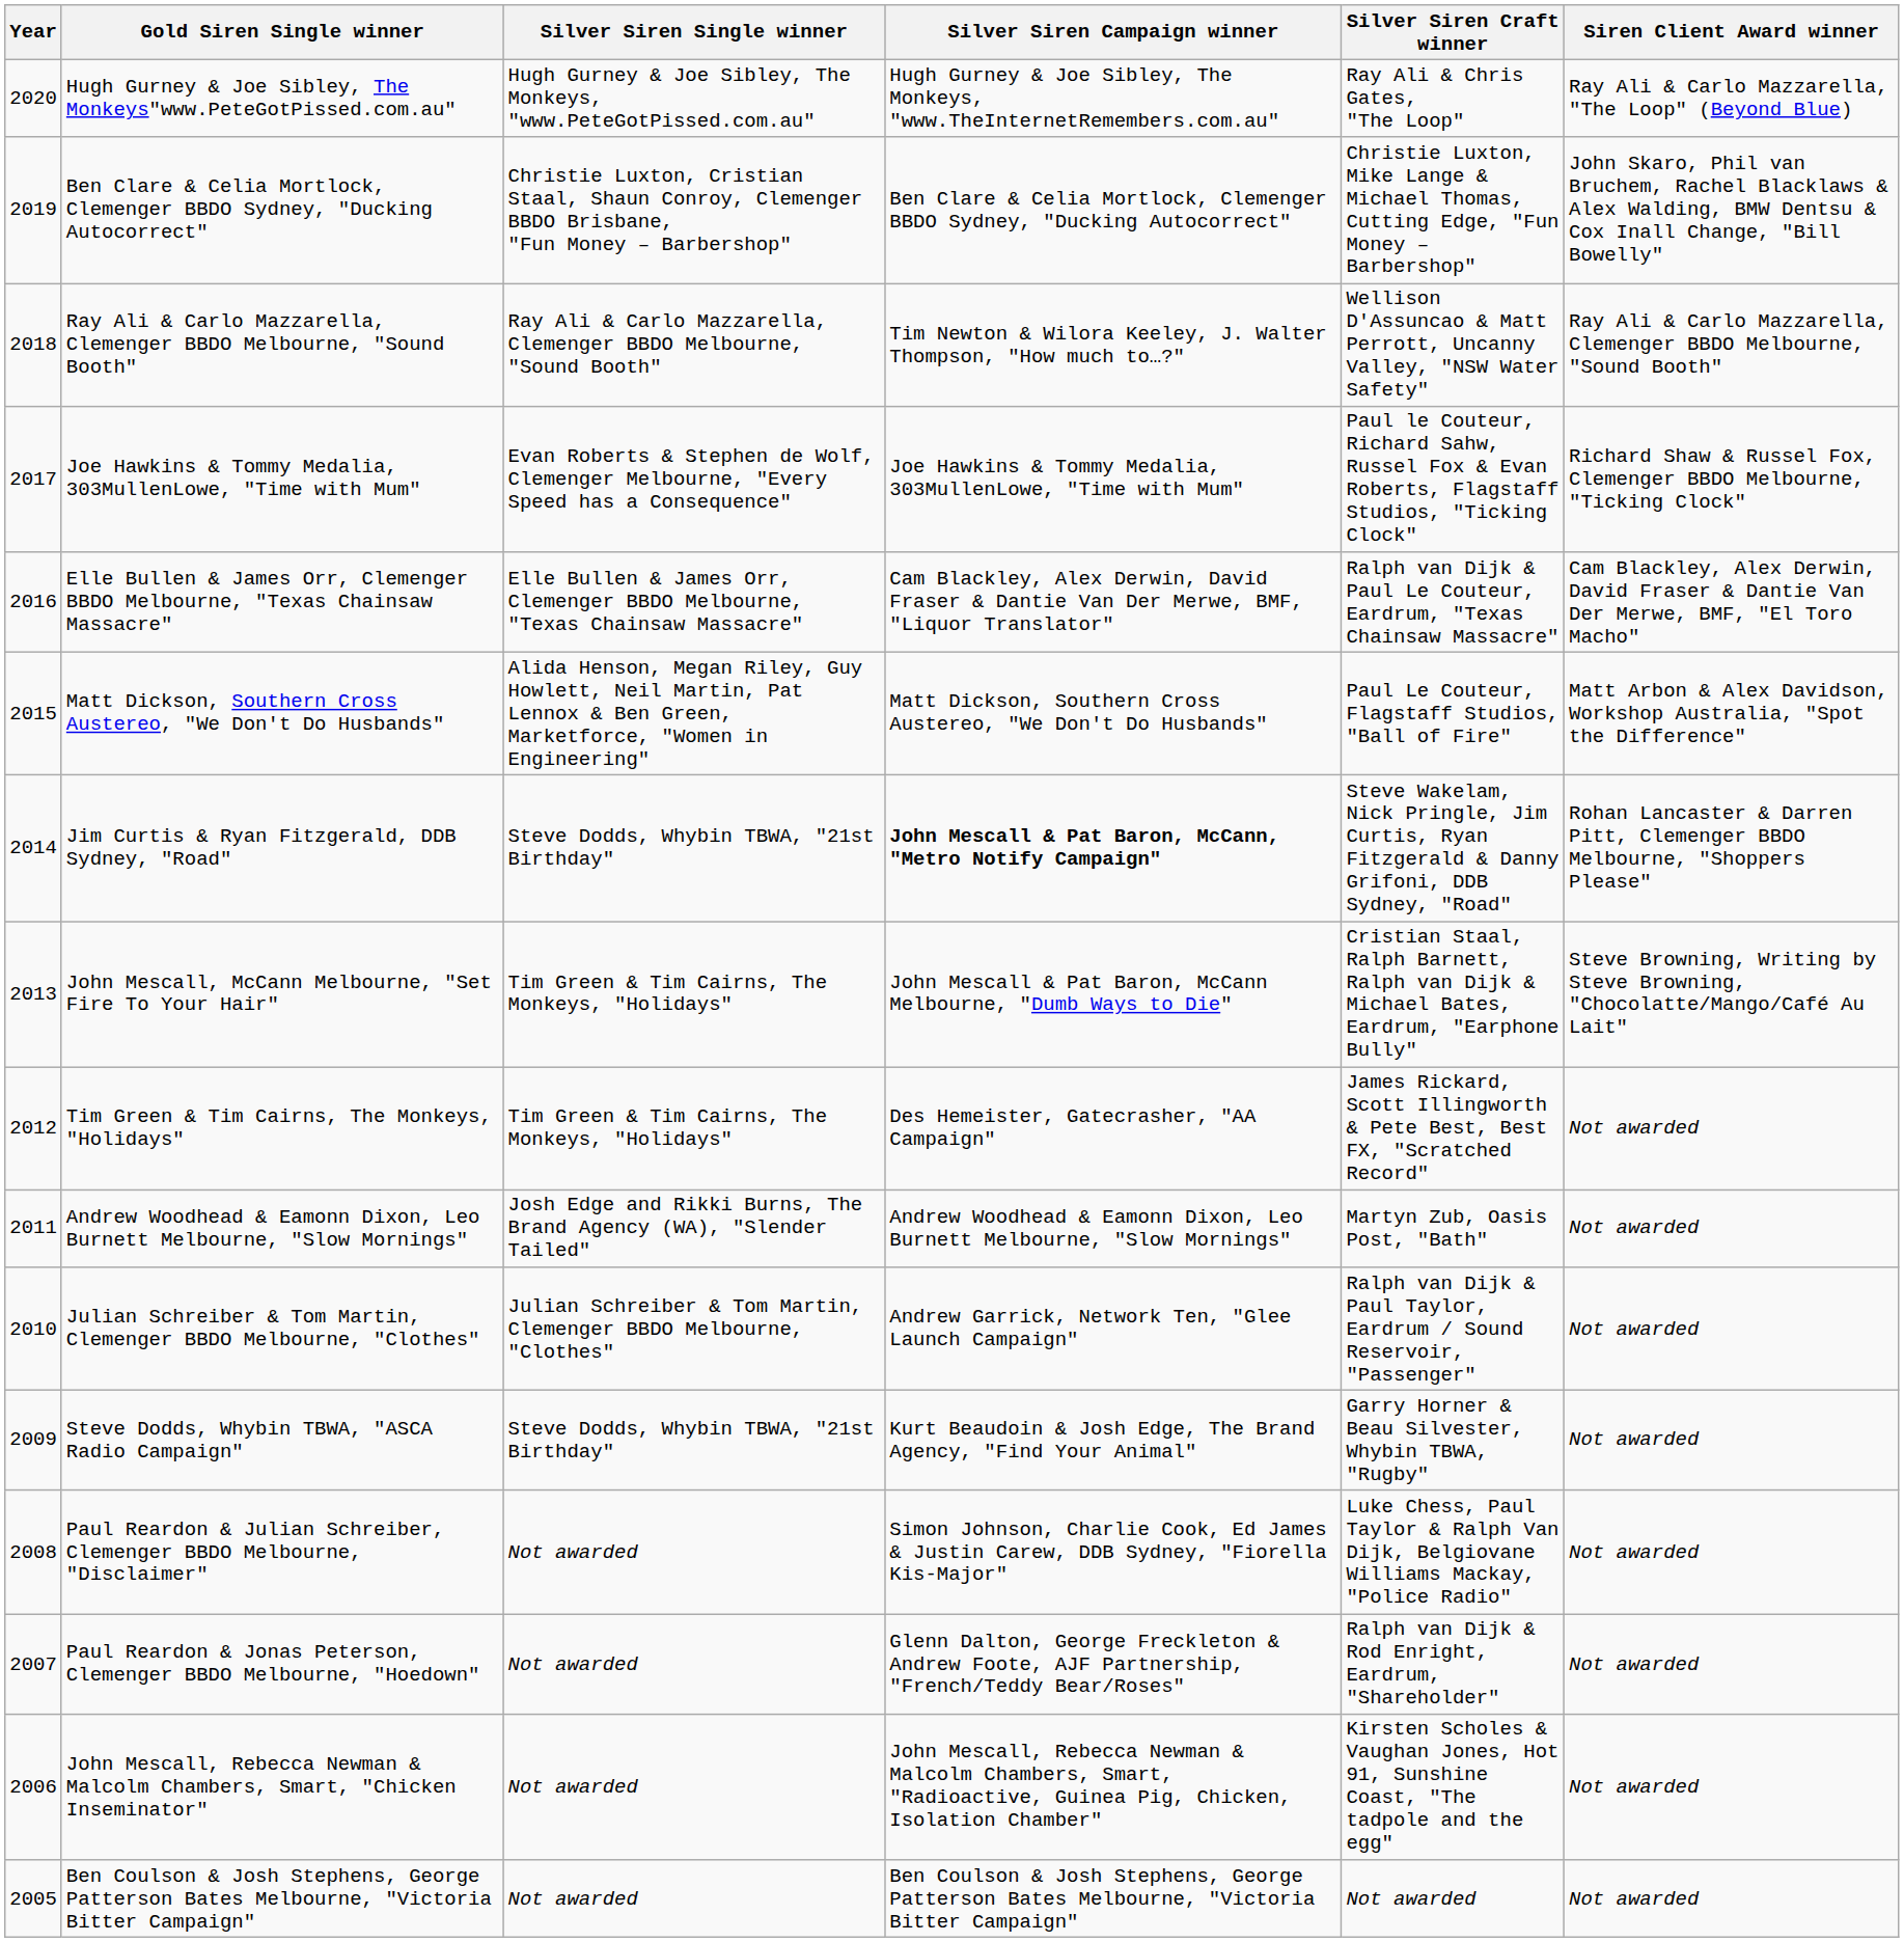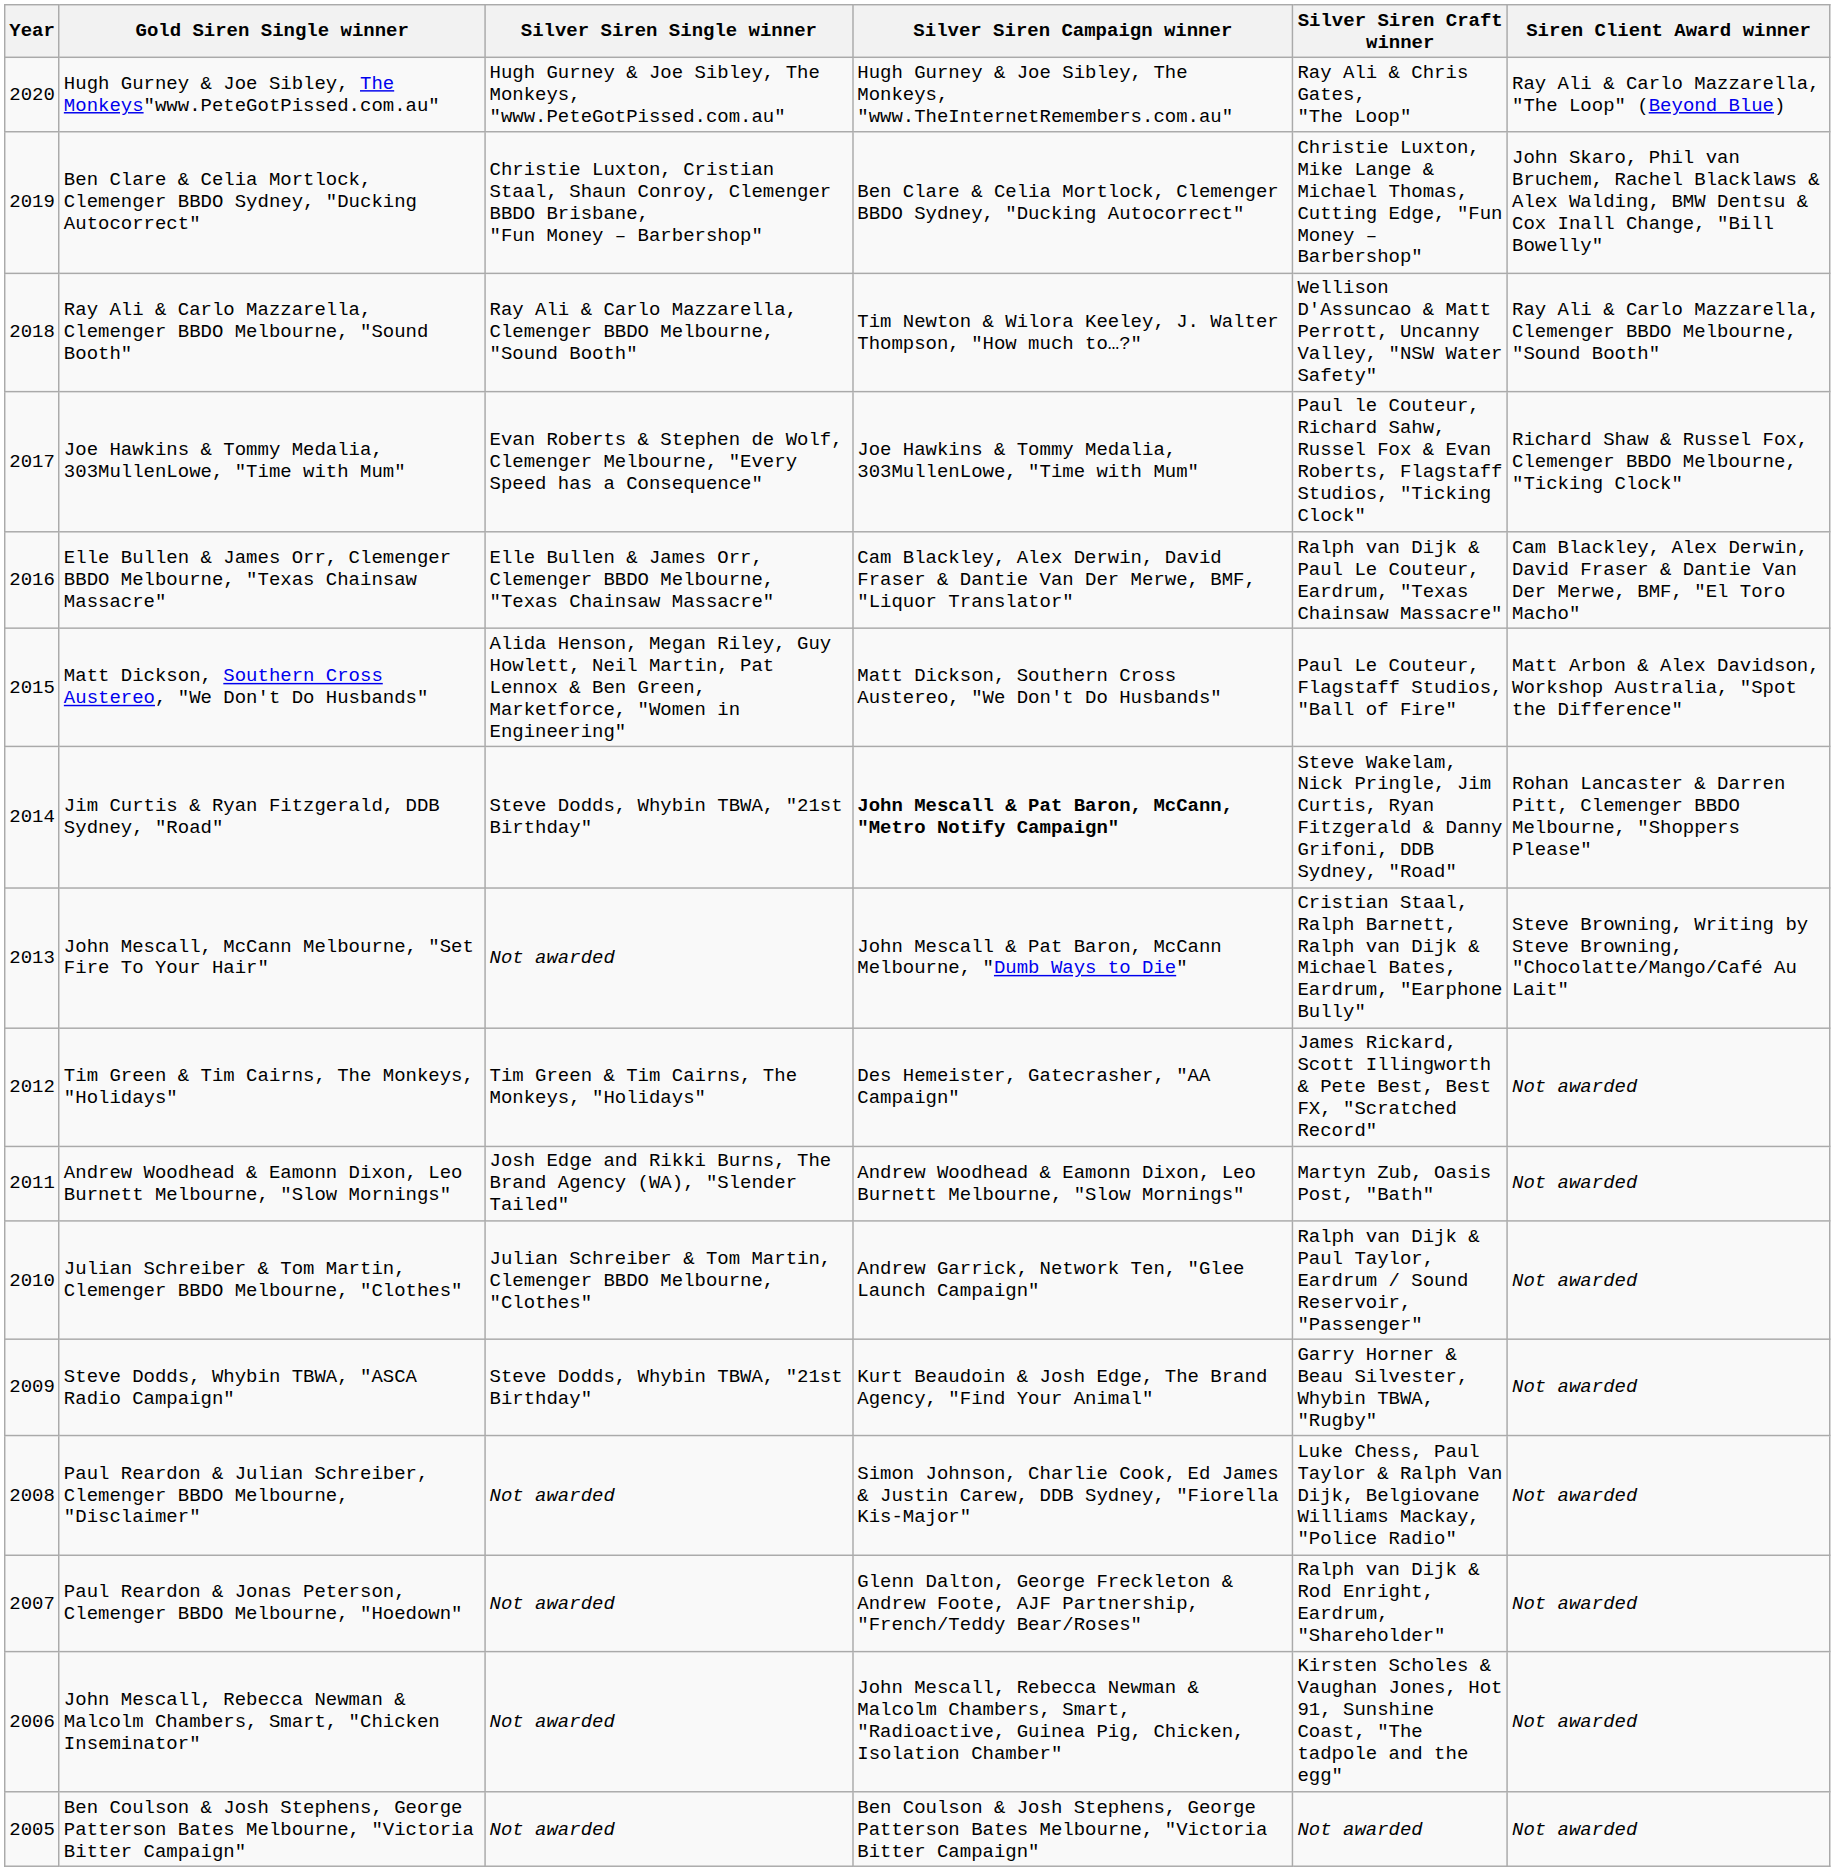John Mescall, McCann Melbourne, "Set Fire To Your Hair" | Silver Siren Single winner: Tim Green & Tim Cairns, The Monkeys, "Holidays" -> Not awarded
